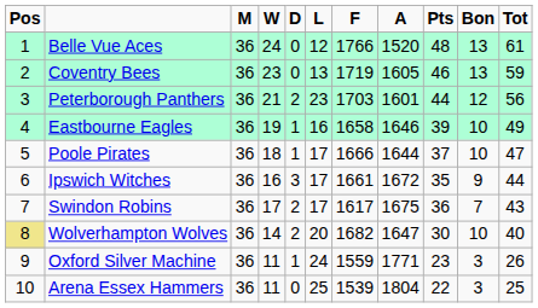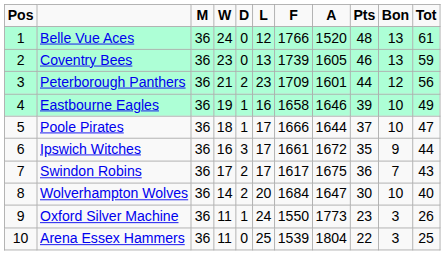Coventry Bees | F: 1719 -> 1739
Peterborough Panthers | F: 1703 -> 1709
Wolverhampton Wolves | Pos: khaki background -> no background
Wolverhampton Wolves | F: 1682 -> 1684
Oxford Silver Machine | F: 1559 -> 1550
Oxford Silver Machine | A: 1771 -> 1773
